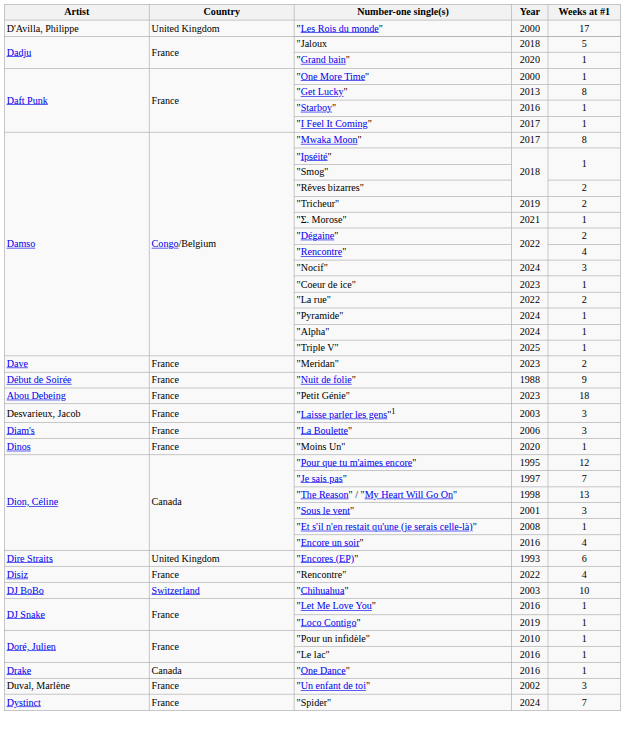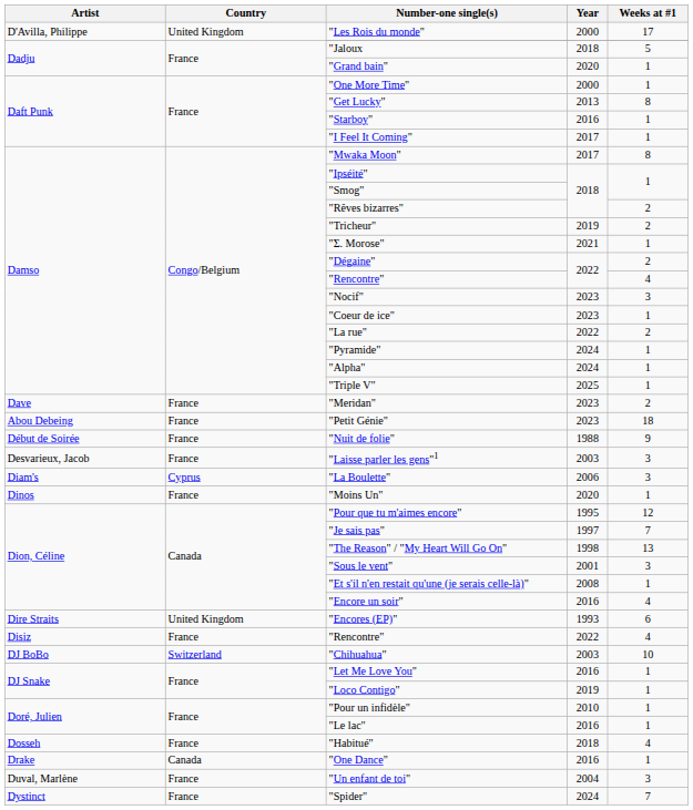"Nocif" | Year: 2024 -> 2023
rows swapped: "Petit Génie" <-> "Nuit de folie"
"La Boulette" | Country: France -> Cyprus
+ row: Dosseh | France | "Habitué" | 2018 | 4
"Un enfant de toi" | Year: 2002 -> 2004
